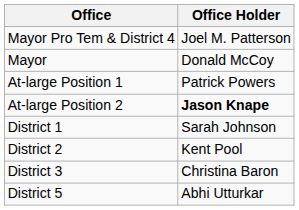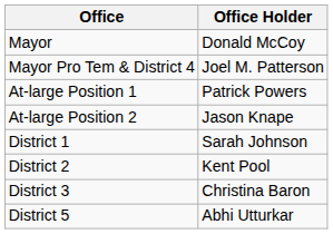rows swapped: Mayor <-> Mayor Pro Tem & District 4
At-large Position 2 | Office Holder: bold -> normal
